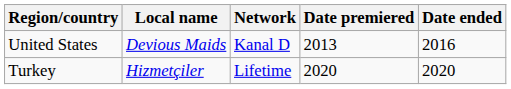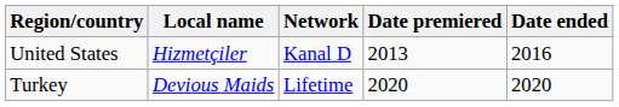United States | Local name: Devious Maids -> Hizmetçiler
Turkey | Local name: Hizmetçiler -> Devious Maids
